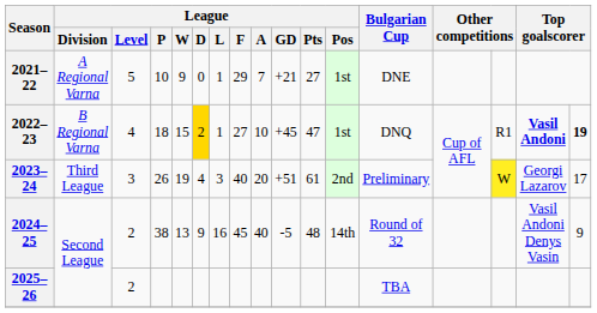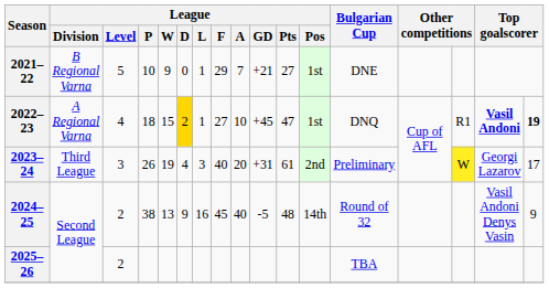2021–22 | League / Division: A Regional Varna -> B Regional Varna
2022–23 | League / Division: B Regional Varna -> A Regional Varna
2023–24 | League / GD: +51 -> +31
